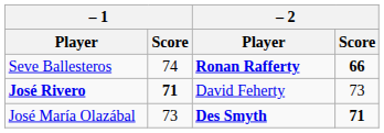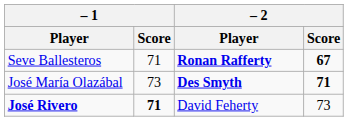Seve Ballesteros | – 1 / Score: 74 -> 71
Seve Ballesteros | – 2 / Score: 66 -> 67
rows swapped: José Rivero <-> José María Olazábal
